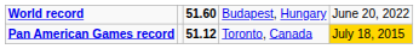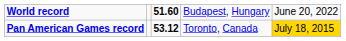Pan American Games record | column 3: 51.12 -> 53.12
